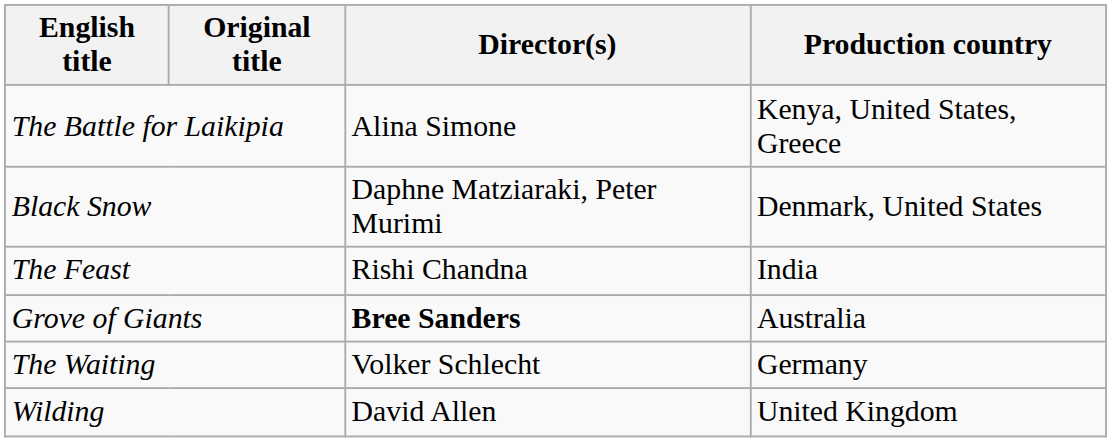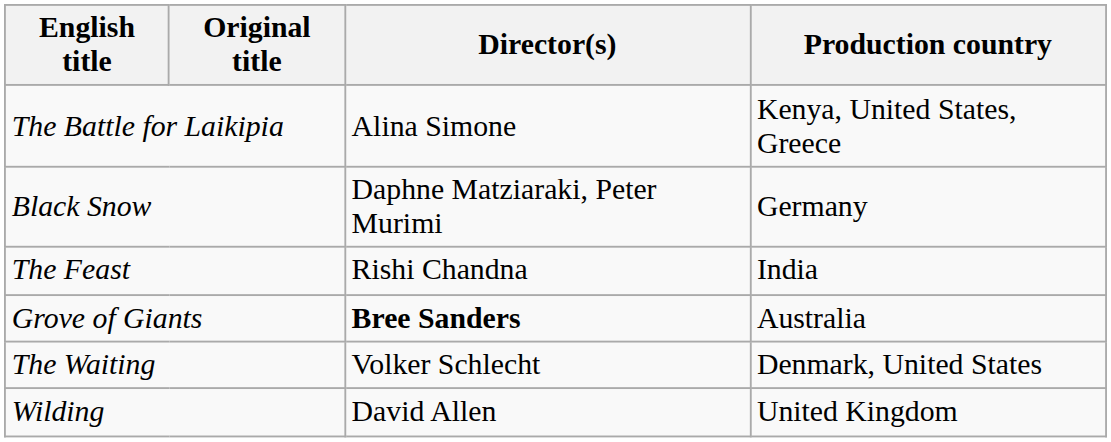Black Snow | Production country: Denmark, United States -> Germany
The Waiting | Production country: Germany -> Denmark, United States
